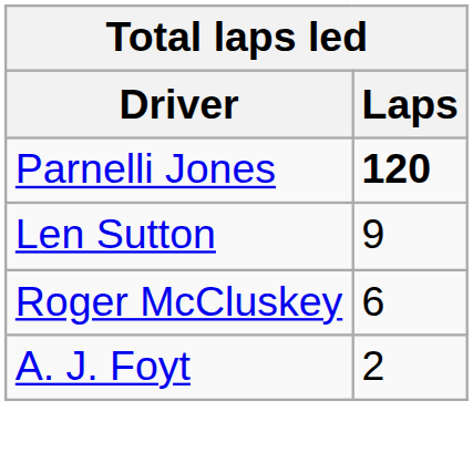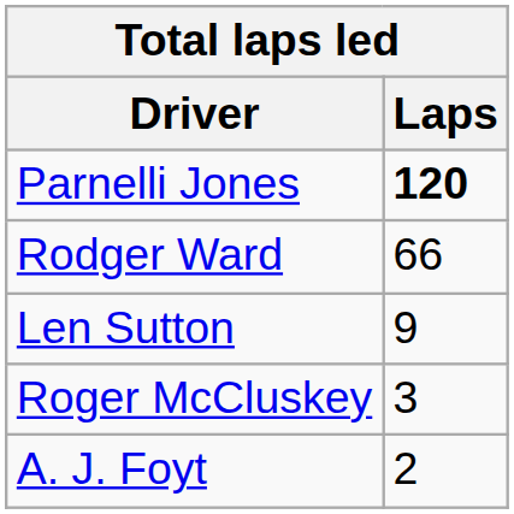+ row: Rodger Ward | 66
Roger McCluskey | Laps: 6 -> 3
